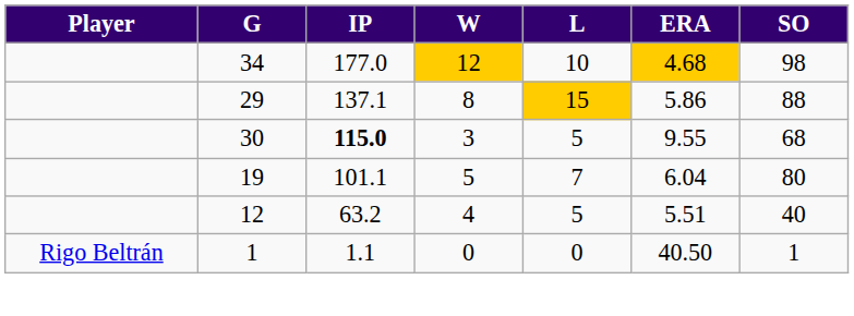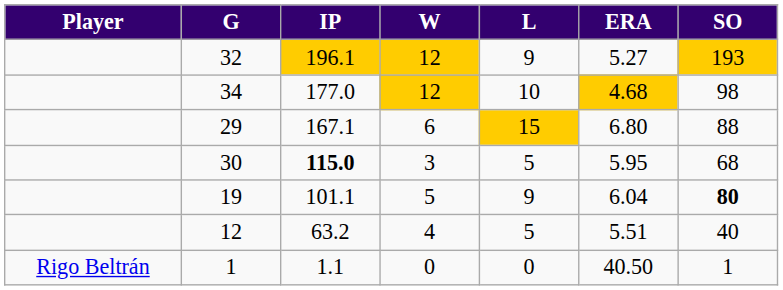+ row: 32 | 196.1 | 12 | 9 | 5.27 | 193
29 | IP: 137.1 -> 167.1
29 | W: 8 -> 6
29 | ERA: 5.86 -> 6.80
30 | ERA: 9.55 -> 5.95
19 | L: 7 -> 9
19 | SO: normal -> bold
